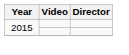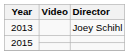+ row: 2013 | Joey Schihl
